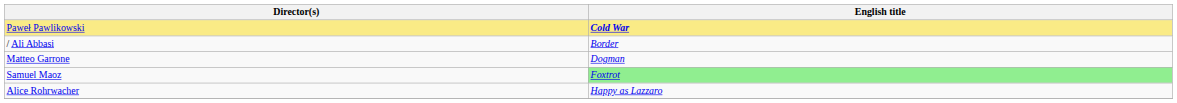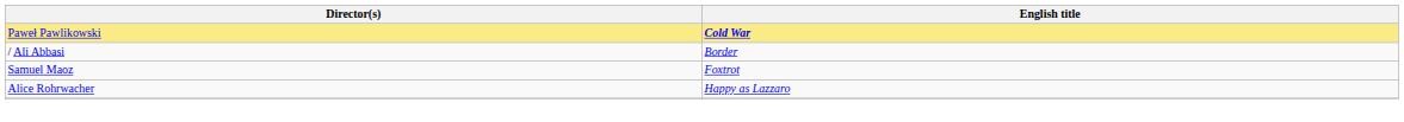- row: Matteo Garrone | Dogman
Samuel Maoz | English title: lightgreen background -> no background
